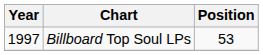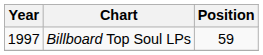Billboard Top Soul LPs | Position: 53 -> 59
